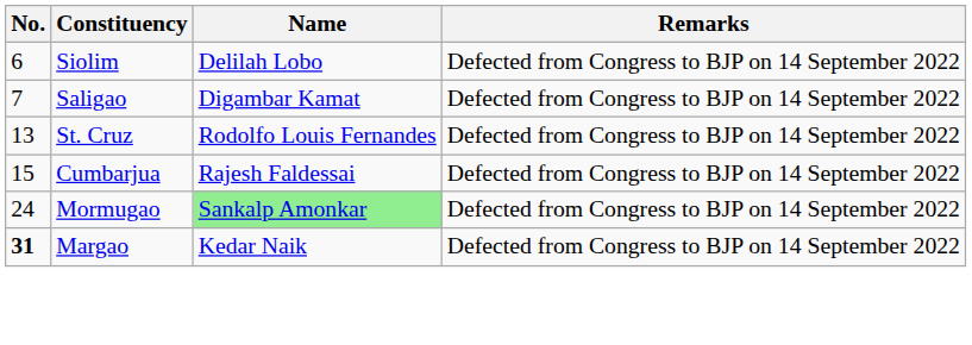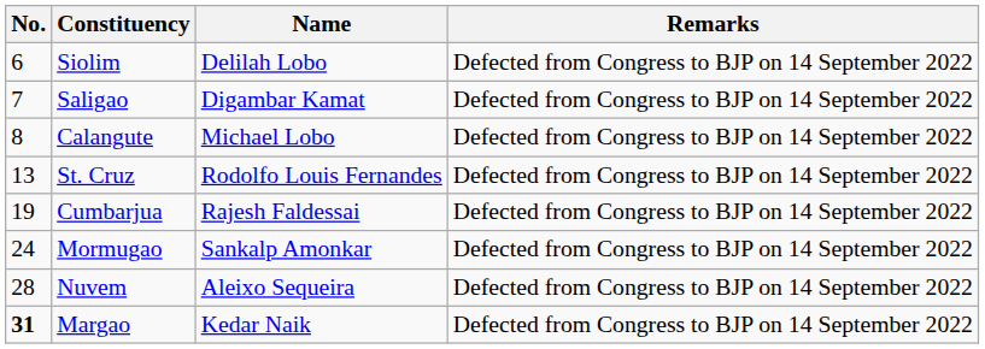+ row: 8 | Calangute | Michael Lobo | Defected from Congress to BJP on 14 September 2022
Cumbarjua | No.: 15 -> 19
Mormugao | Name: lightgreen background -> no background
+ row: 28 | Nuvem | Aleixo Sequeira | Defected from Congress to BJP on 14 September 2022
